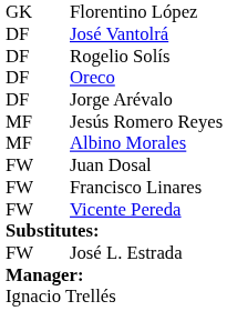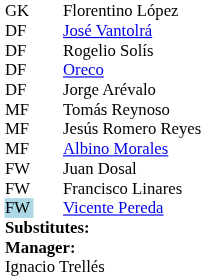+ row: MF | Tomás Reynoso
Vicente Pereda | column 1: no background -> lightblue background
- row: FW | José L. Estrada
